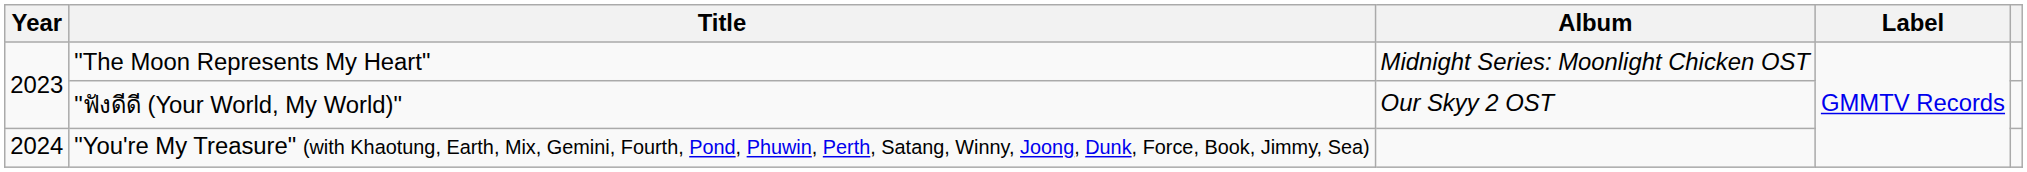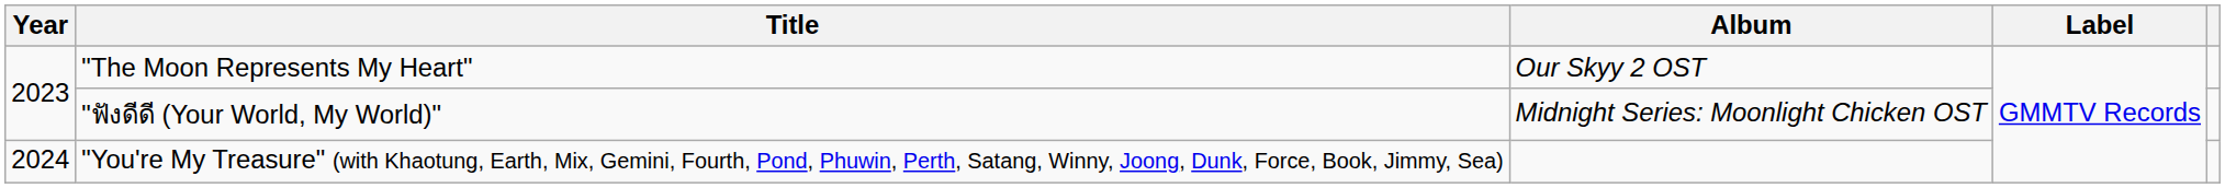"The Moon Represents My Heart" | Album: Midnight Series: Moonlight Chicken OST -> Our Skyy 2 OST
"ฟังดีดี (Your World, My World)" | Album: Our Skyy 2 OST -> Midnight Series: Moonlight Chicken OST
